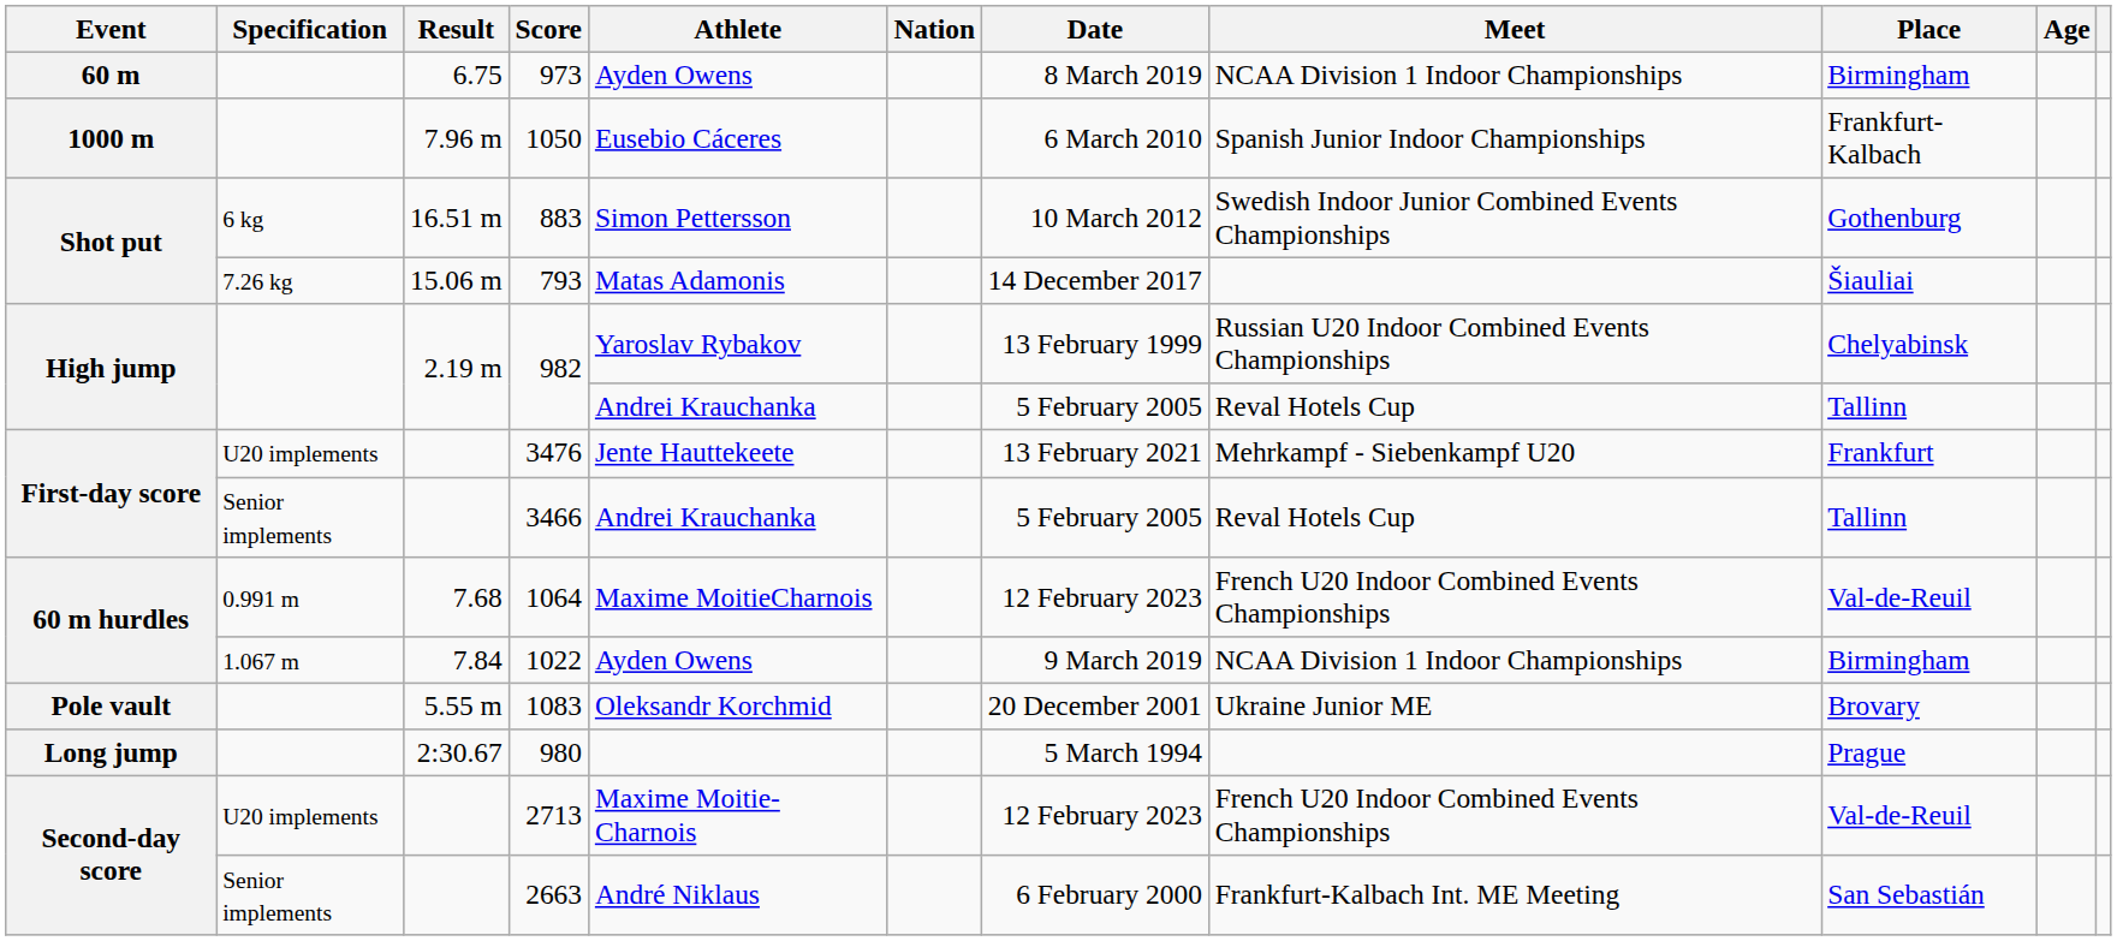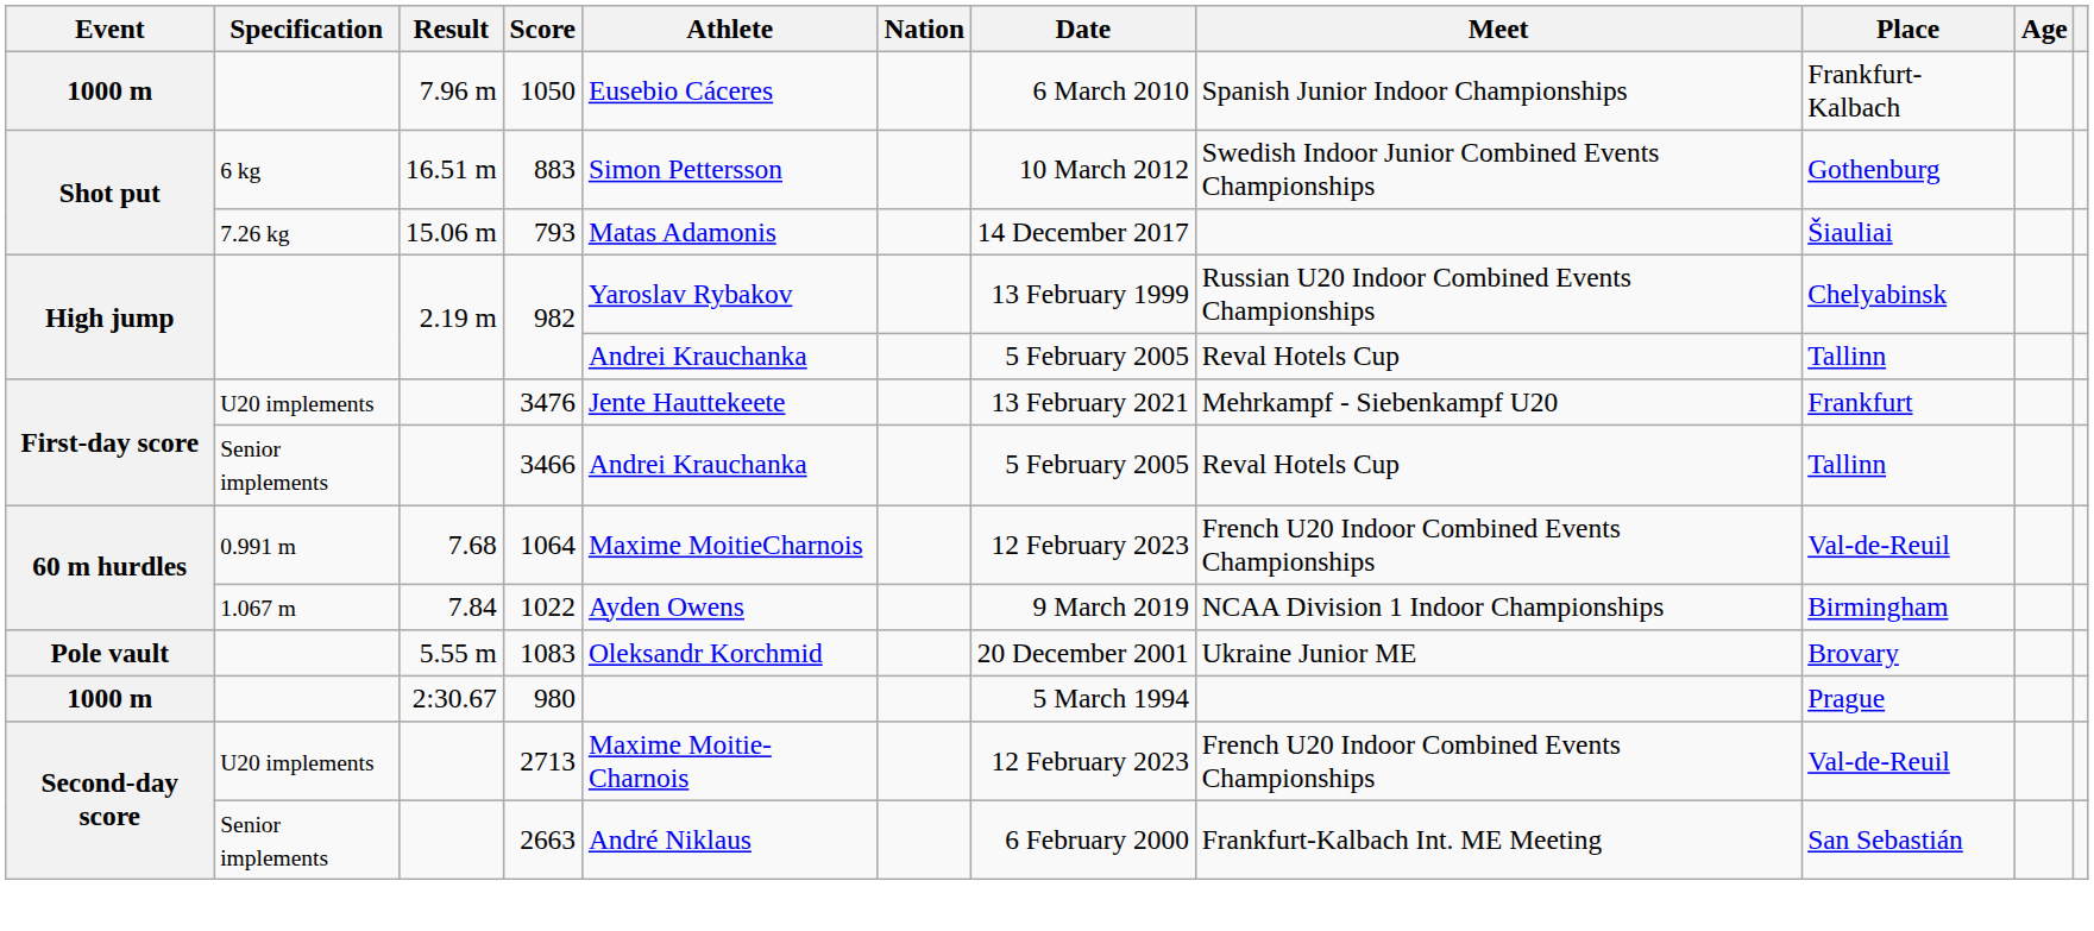- row: 60 m | 6.75 | 973 | Ayden Owens | 8 March 2019 | NCAA Division 1 Indoor Championships | Birmingham
980 | Event: Long jump -> 1000 m
